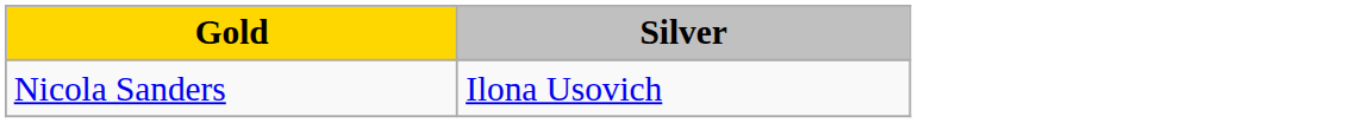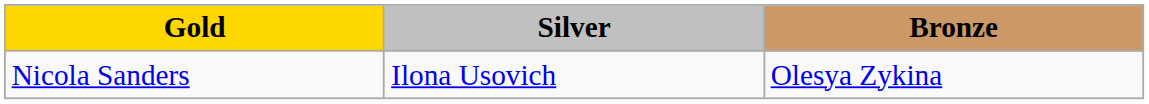+ column: Bronze | Olesya Zykina
